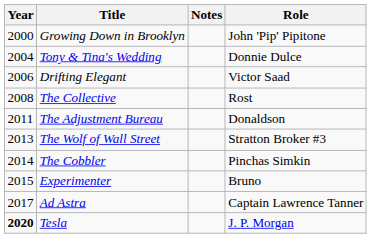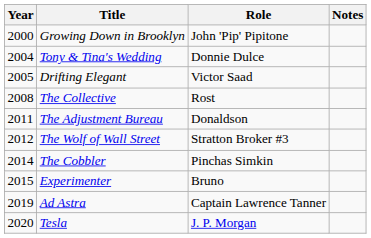columns swapped: Role <-> Notes
Drifting Elegant | Year: 2006 -> 2005
The Wolf of Wall Street | Year: 2013 -> 2012
Ad Astra | Year: 2017 -> 2019
Tesla | Year: bold -> normal
